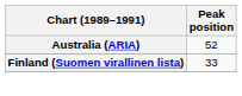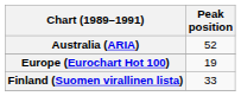+ row: Europe (Eurochart Hot 100) | 19
